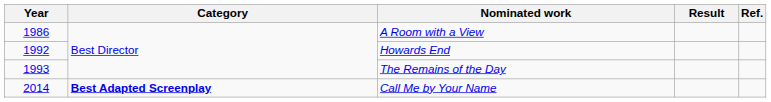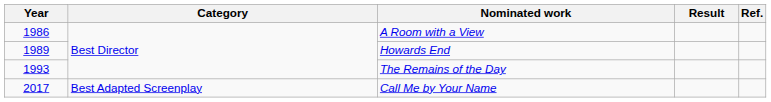Howards End | Year: 1992 -> 1989
Call Me by Your Name | Year: 2014 -> 2017
Call Me by Your Name | Category: bold -> normal
